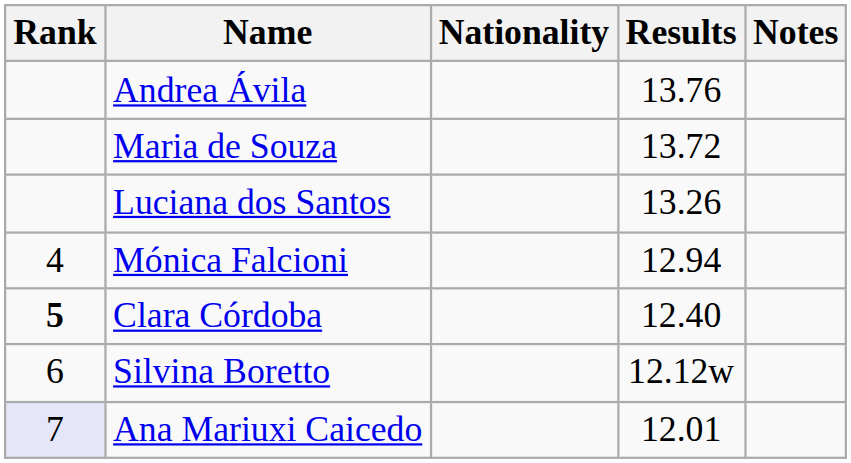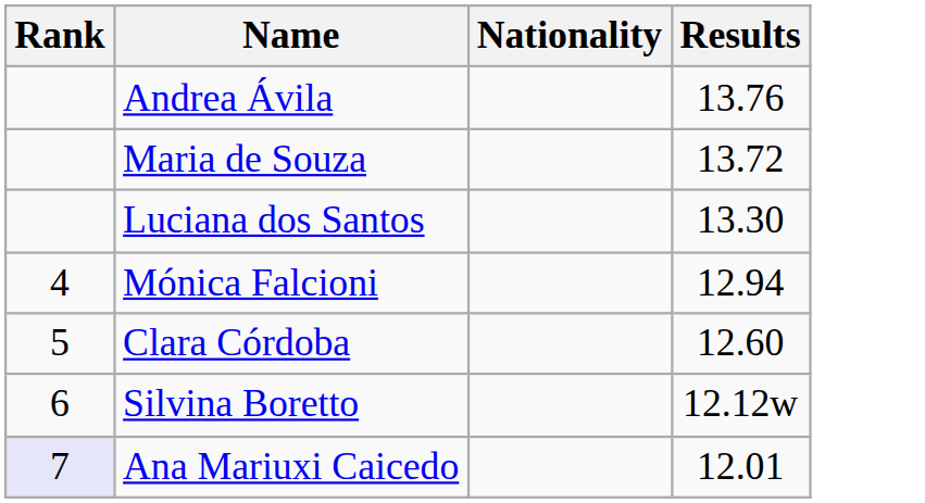- column: Notes
Luciana dos Santos | Results: 13.26 -> 13.30
Clara Córdoba | Rank: bold -> normal
Clara Córdoba | Results: 12.40 -> 12.60
